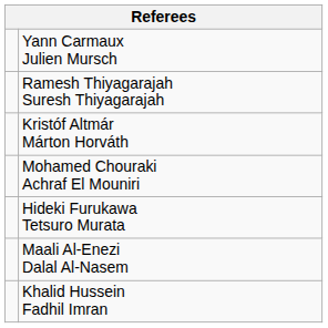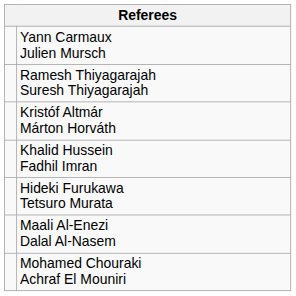rows swapped: Khalid Hussein Fadhil Imran <-> Mohamed Chouraki Achraf El Mouniri
